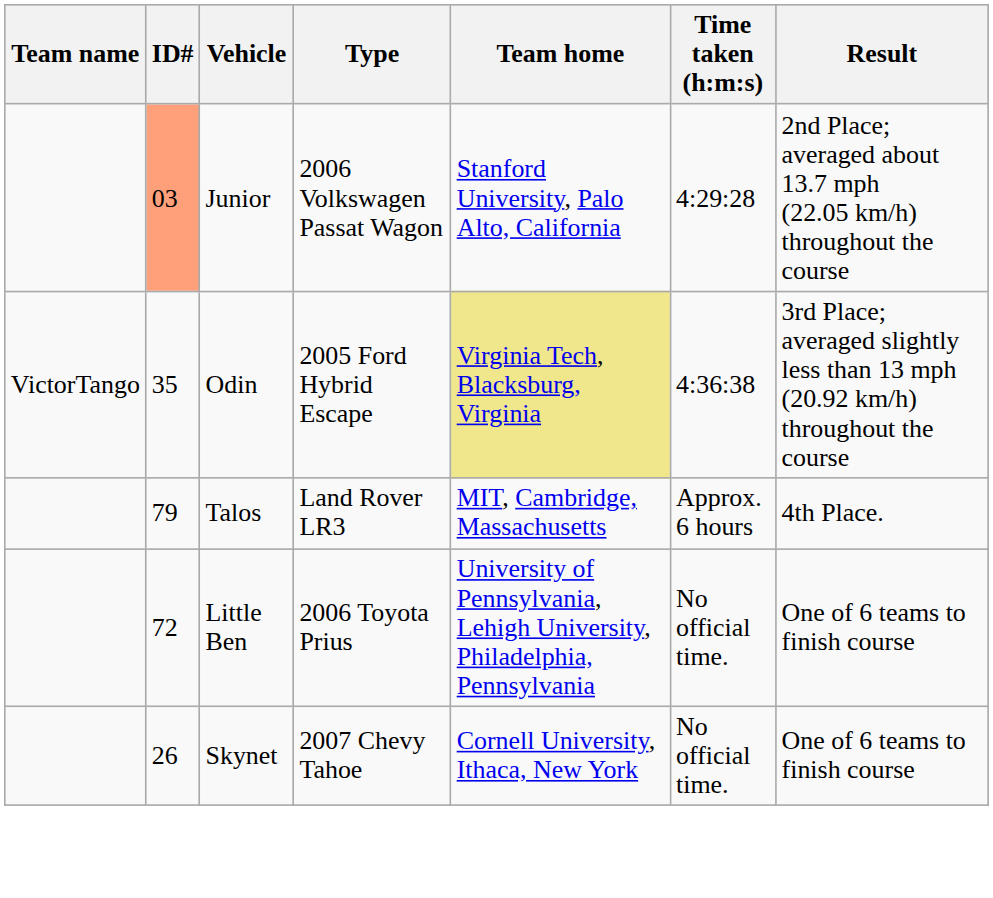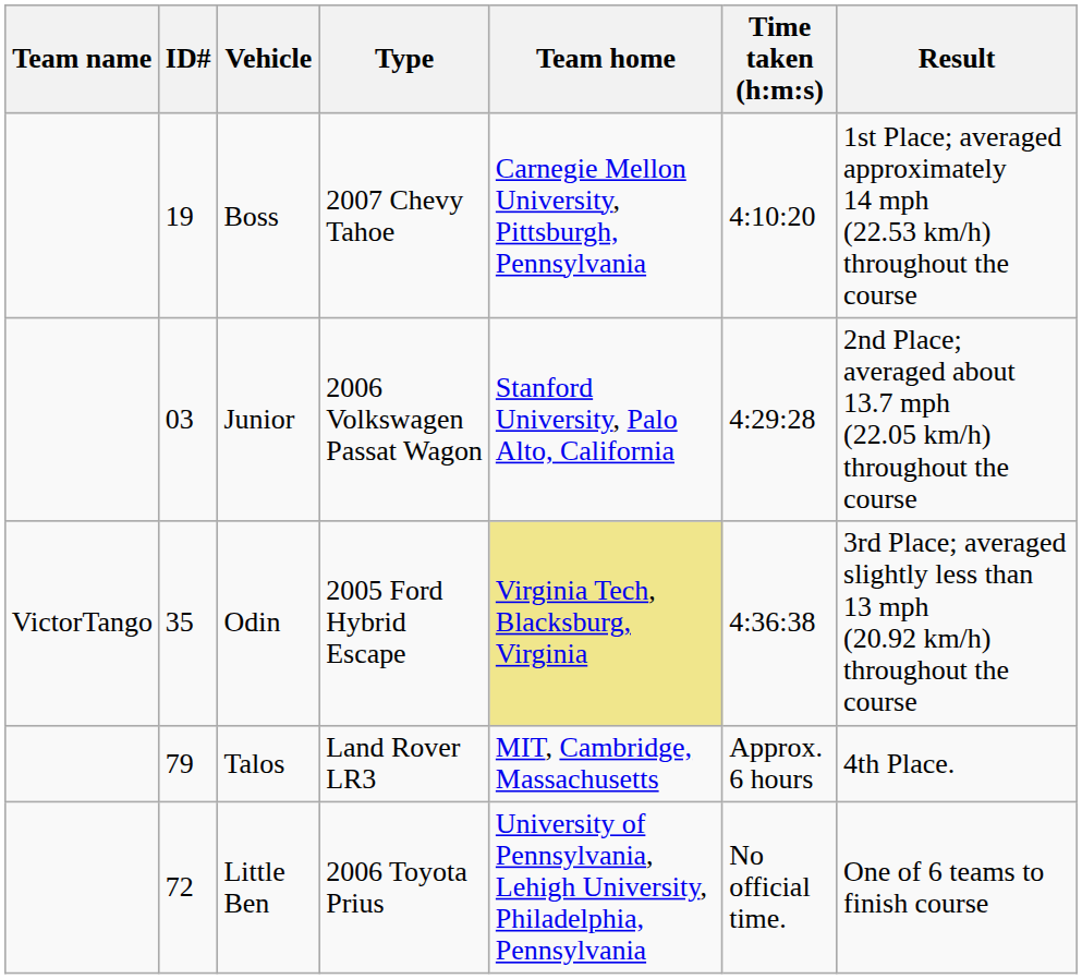+ row: 19 | Boss | 2007 Chevy Tahoe | Carnegie Mellon University, Pittsburgh, Pennsylvania | 4:10:20 | 1st Place; averaged approximately 14 mph (22.53 km/h) throughout the course
Junior | ID#: lightsalmon background -> no background
- row: 26 | Skynet | 2007 Chevy Tahoe | Cornell University, Ithaca, New York | No official time. | One of 6 teams to finish course
